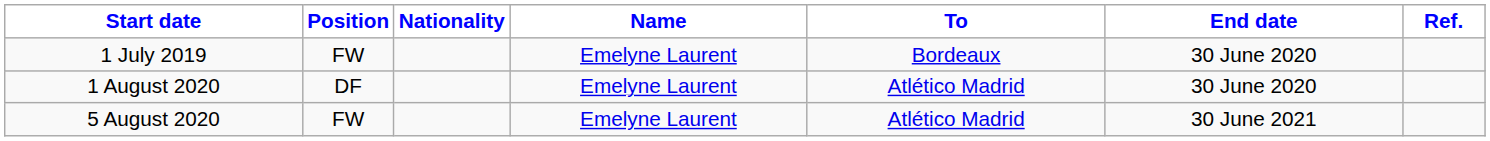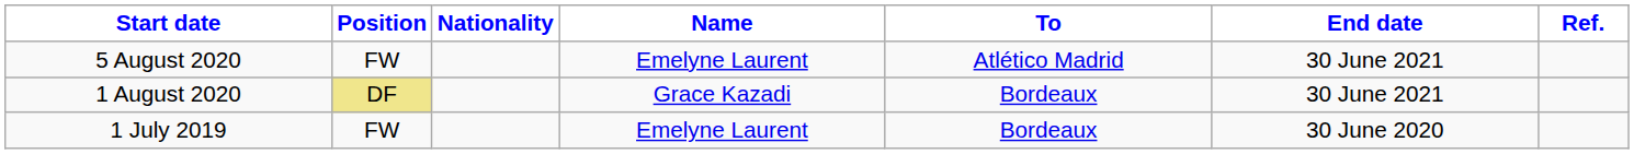rows swapped: 1 July 2019 <-> 5 August 2020
1 August 2020 | Position: no background -> khaki background
1 August 2020 | Name: Emelyne Laurent -> Grace Kazadi
1 August 2020 | To: Atlético Madrid -> Bordeaux
1 August 2020 | End date: 30 June 2020 -> 30 June 2021
